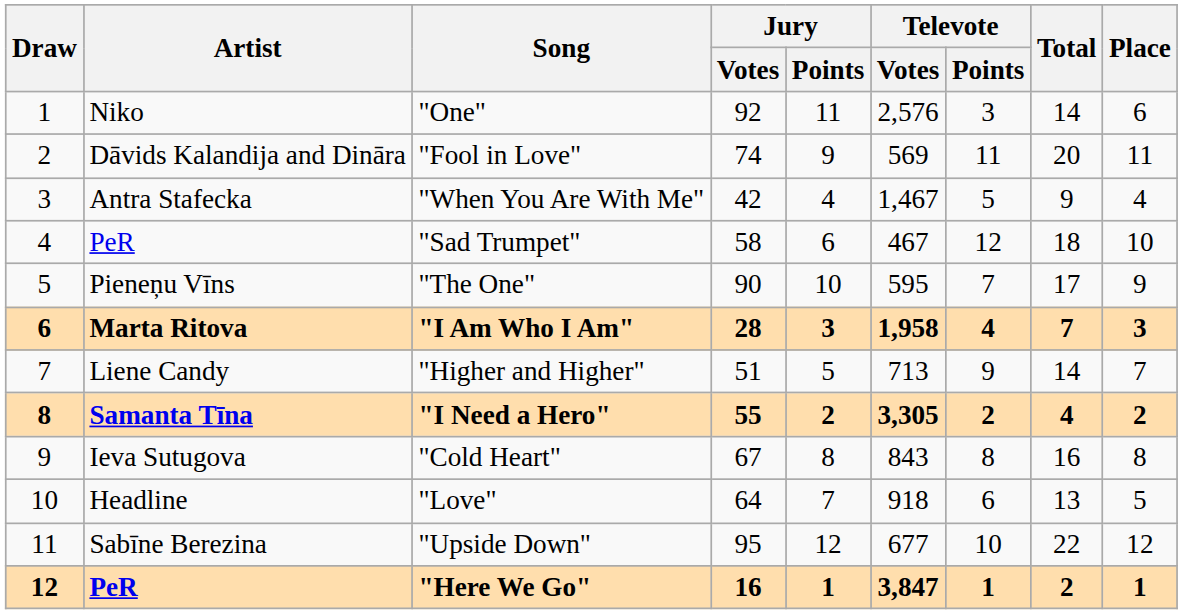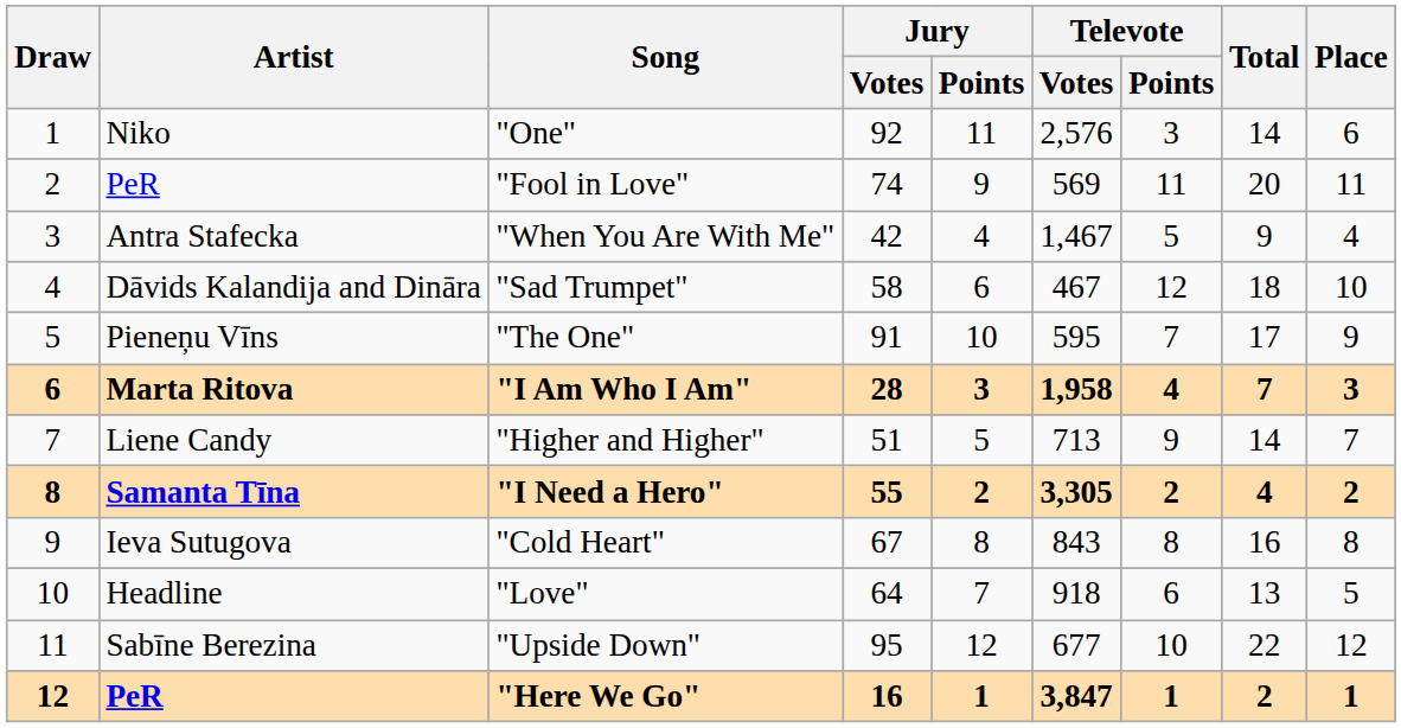"Fool in Love" | Artist: Dāvids Kalandija and Dināra -> PeR
"Sad Trumpet" | Artist: PeR -> Dāvids Kalandija and Dināra
"The One" | Jury / Votes: 90 -> 91
